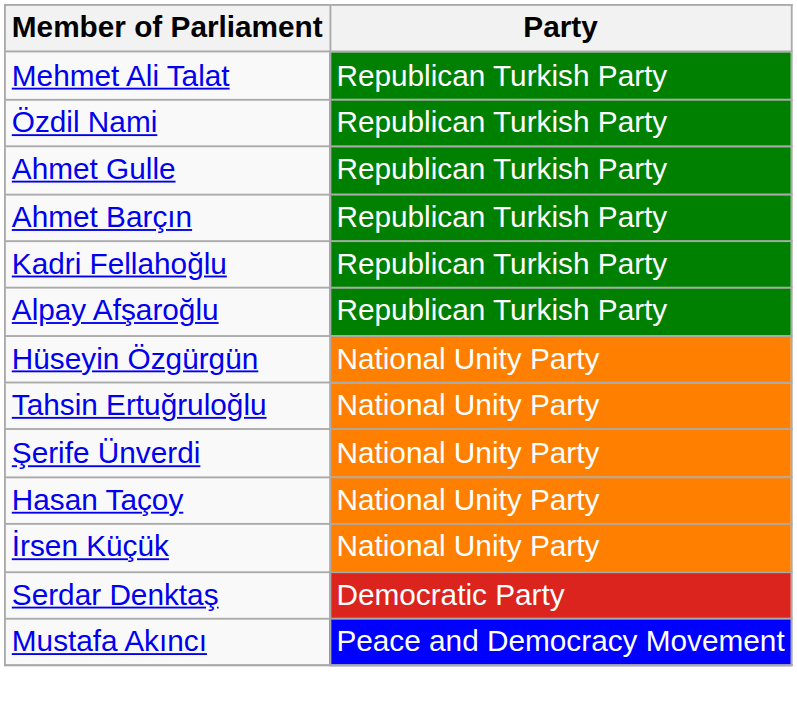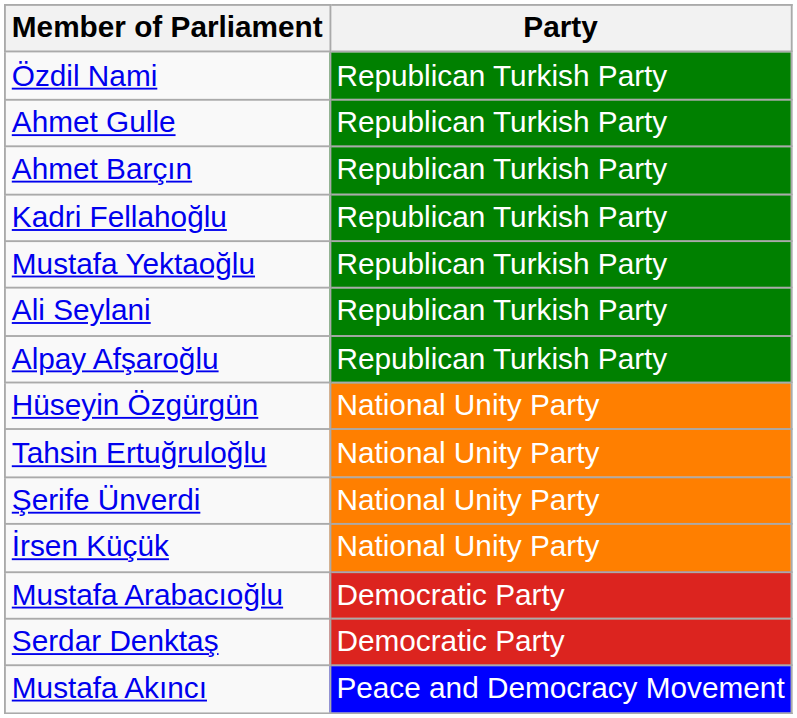- row: Mehmet Ali Talat | Republican Turkish Party
+ row: Mustafa Yektaoğlu | Republican Turkish Party
+ row: Ali Seylani | Republican Turkish Party
- row: Hasan Taçoy | National Unity Party
+ row: Mustafa Arabacıoğlu | Democratic Party
